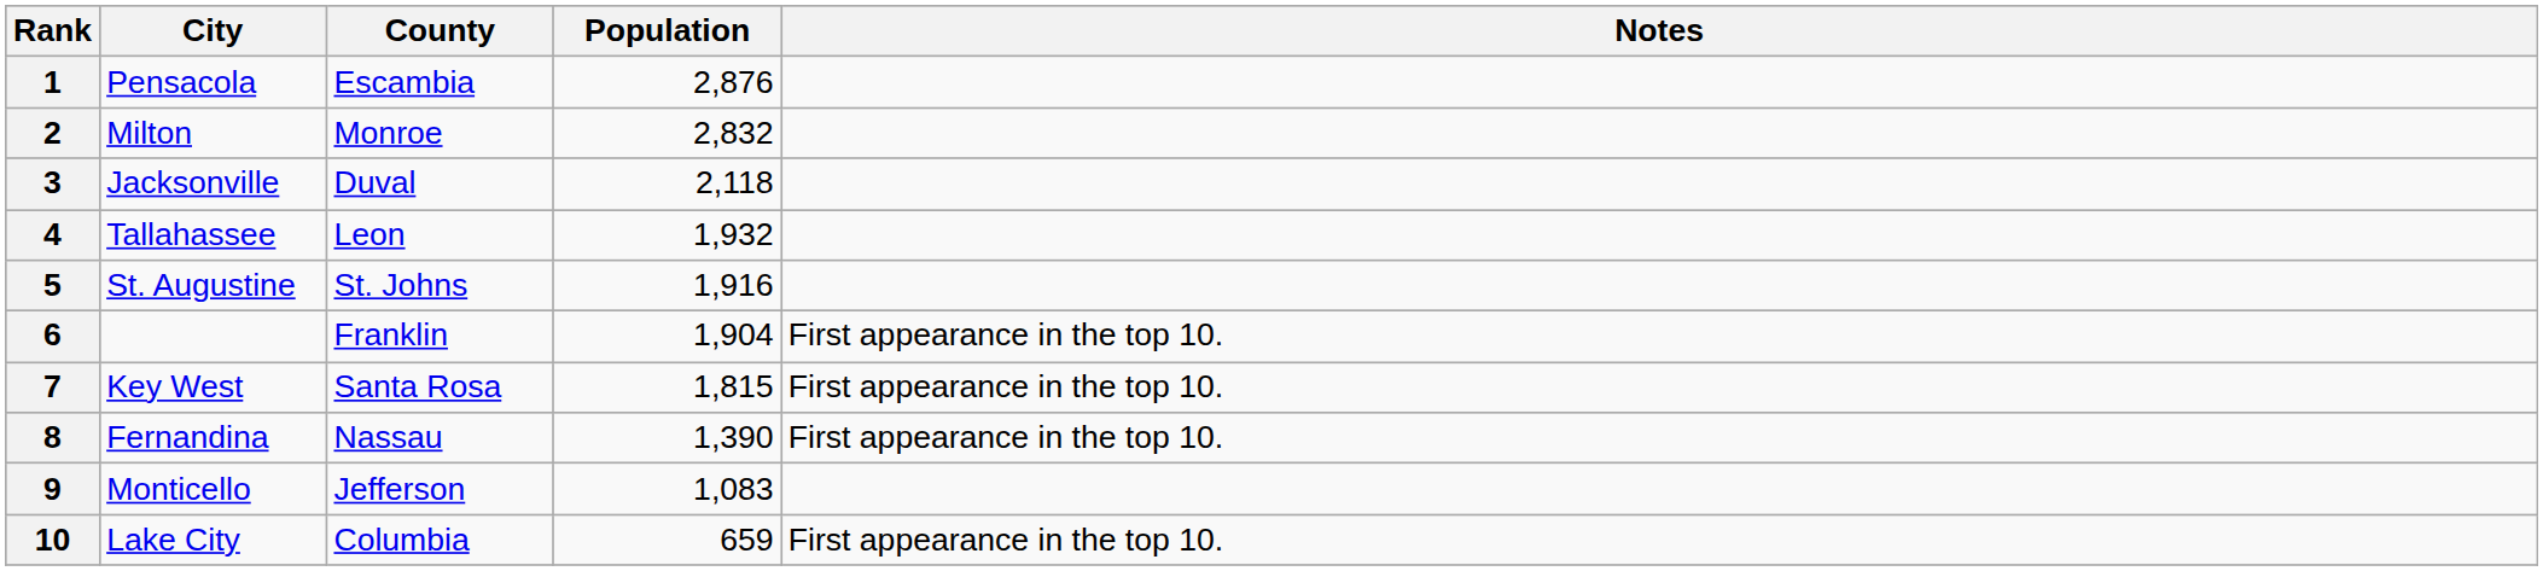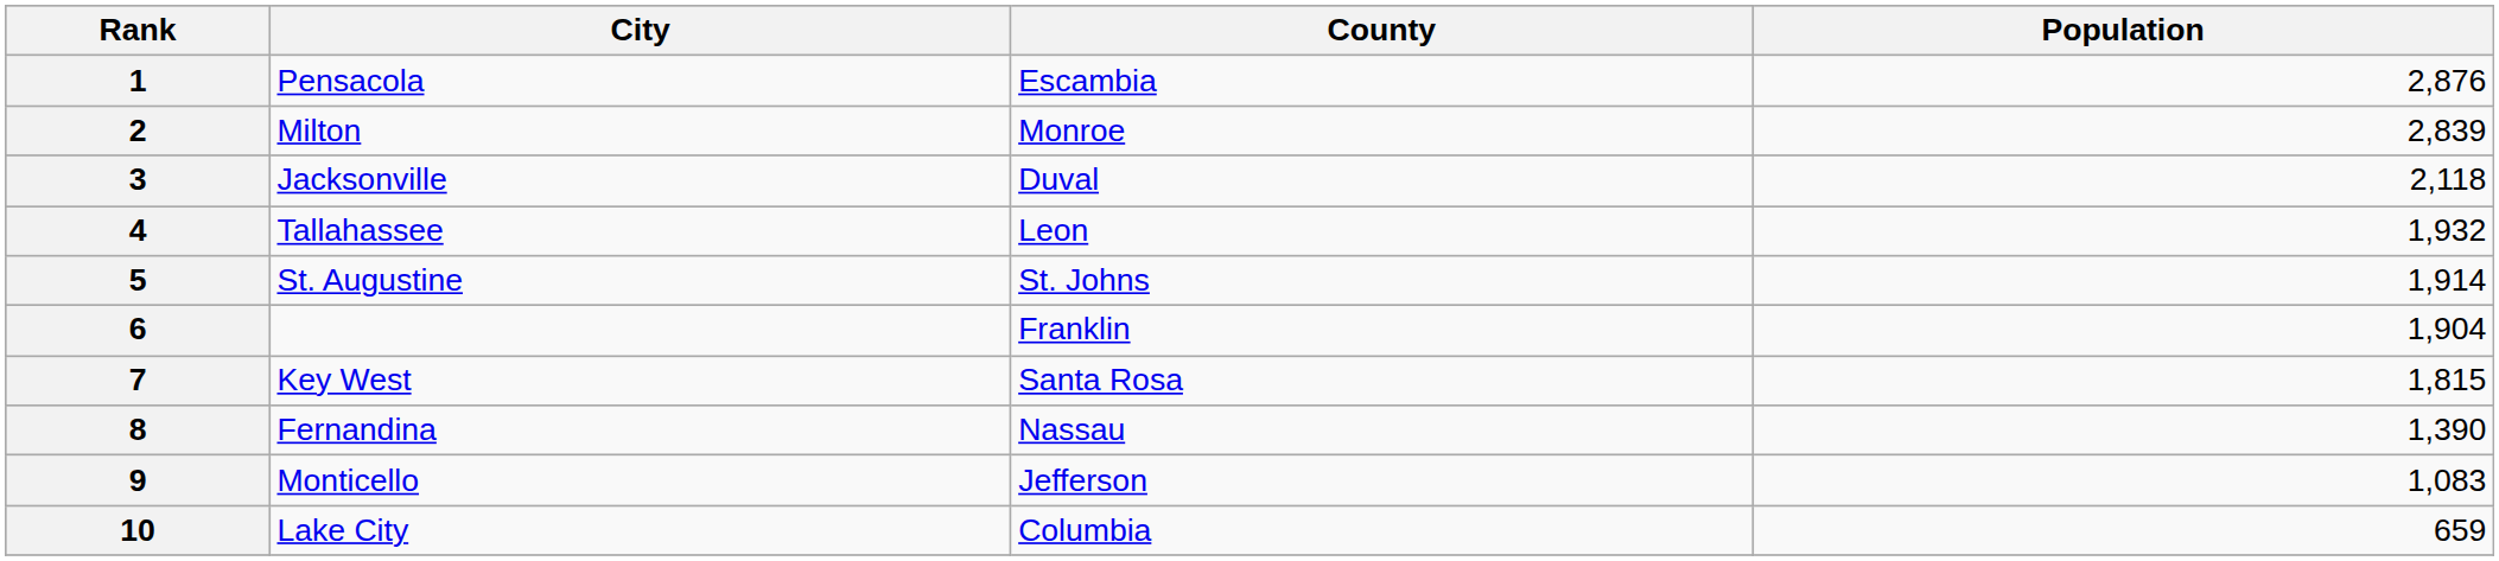- column: Notes | First appearance in the top 10. | First appearance in the top 10. | First appearance in the top 10. | First appearance in the top 10.
2 | Population: 2,832 -> 2,839
5 | Population: 1,916 -> 1,914
